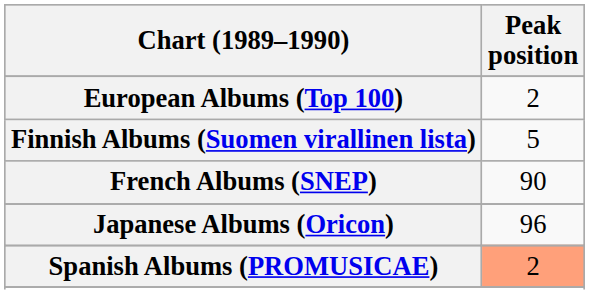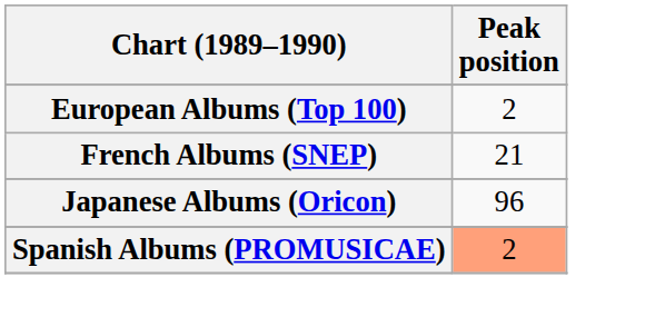- row: Finnish Albums (Suomen virallinen lista) | 5
French Albums (SNEP) | Peak position: 90 -> 21
